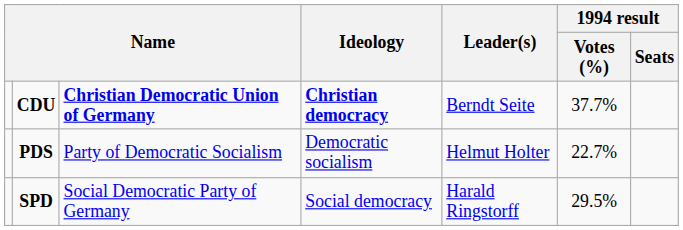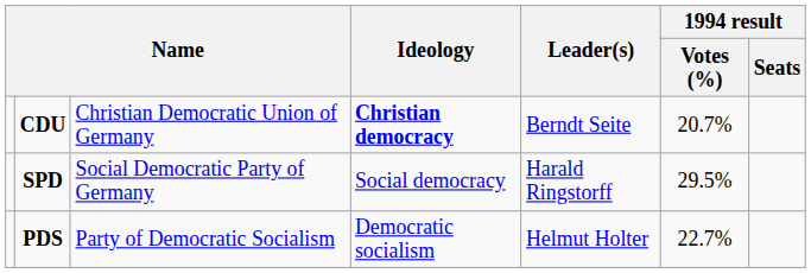CDU | column 3: bold -> normal
CDU | 1994 result / Votes (%): 37.7% -> 20.7%
rows swapped: SPD <-> PDS
